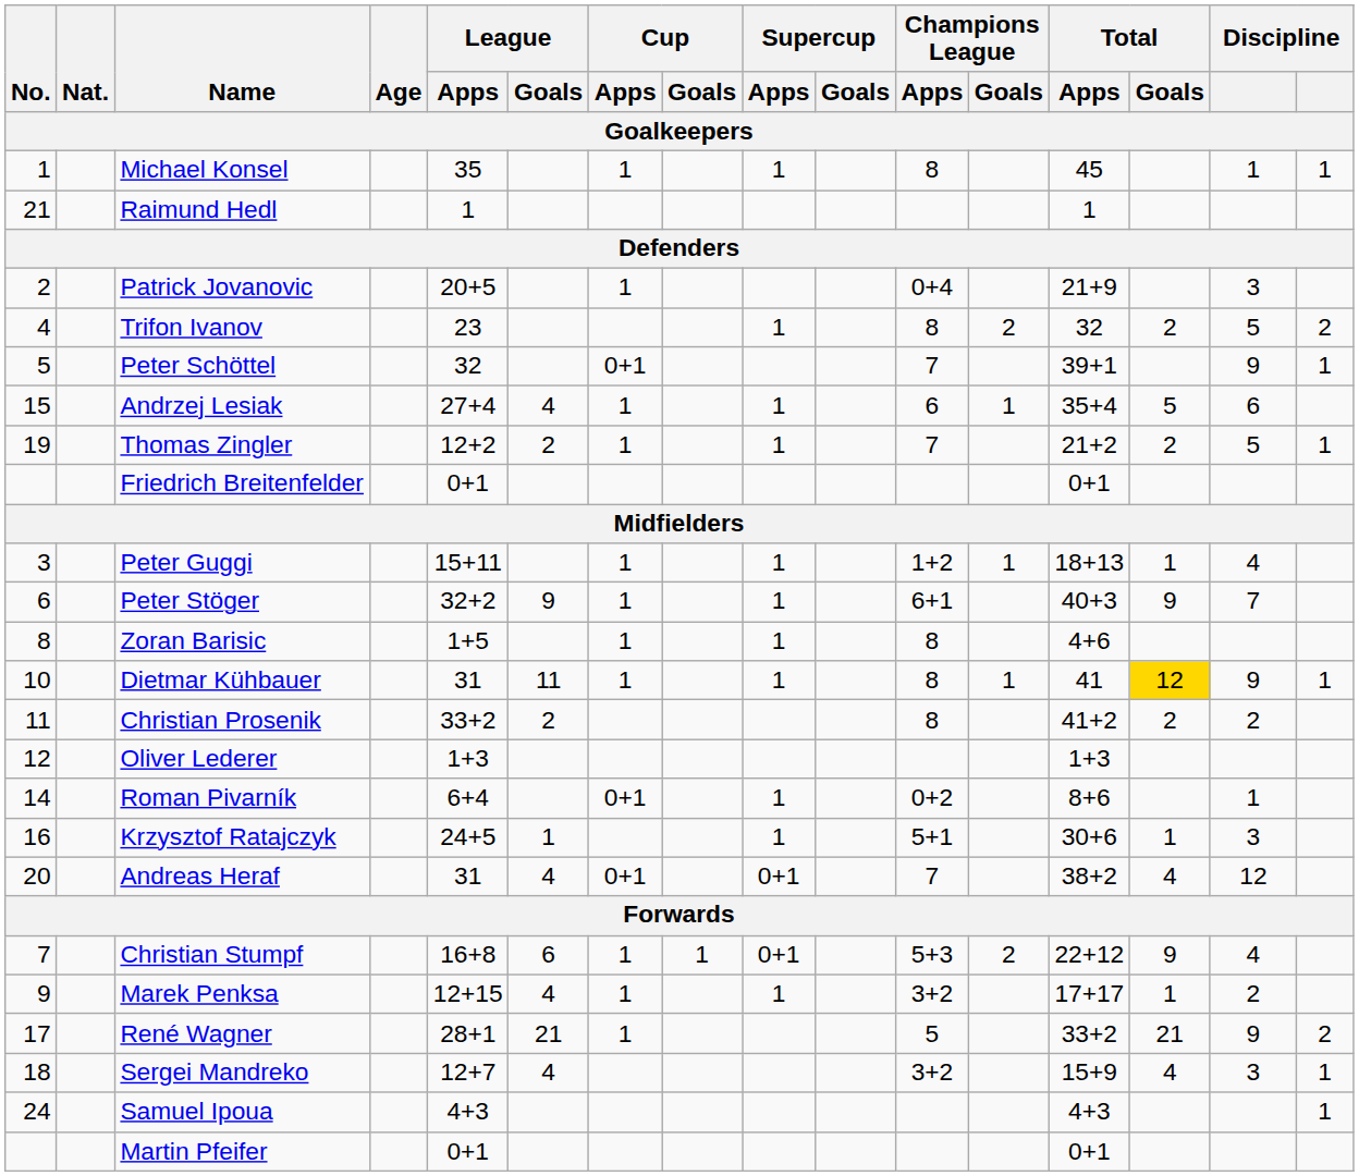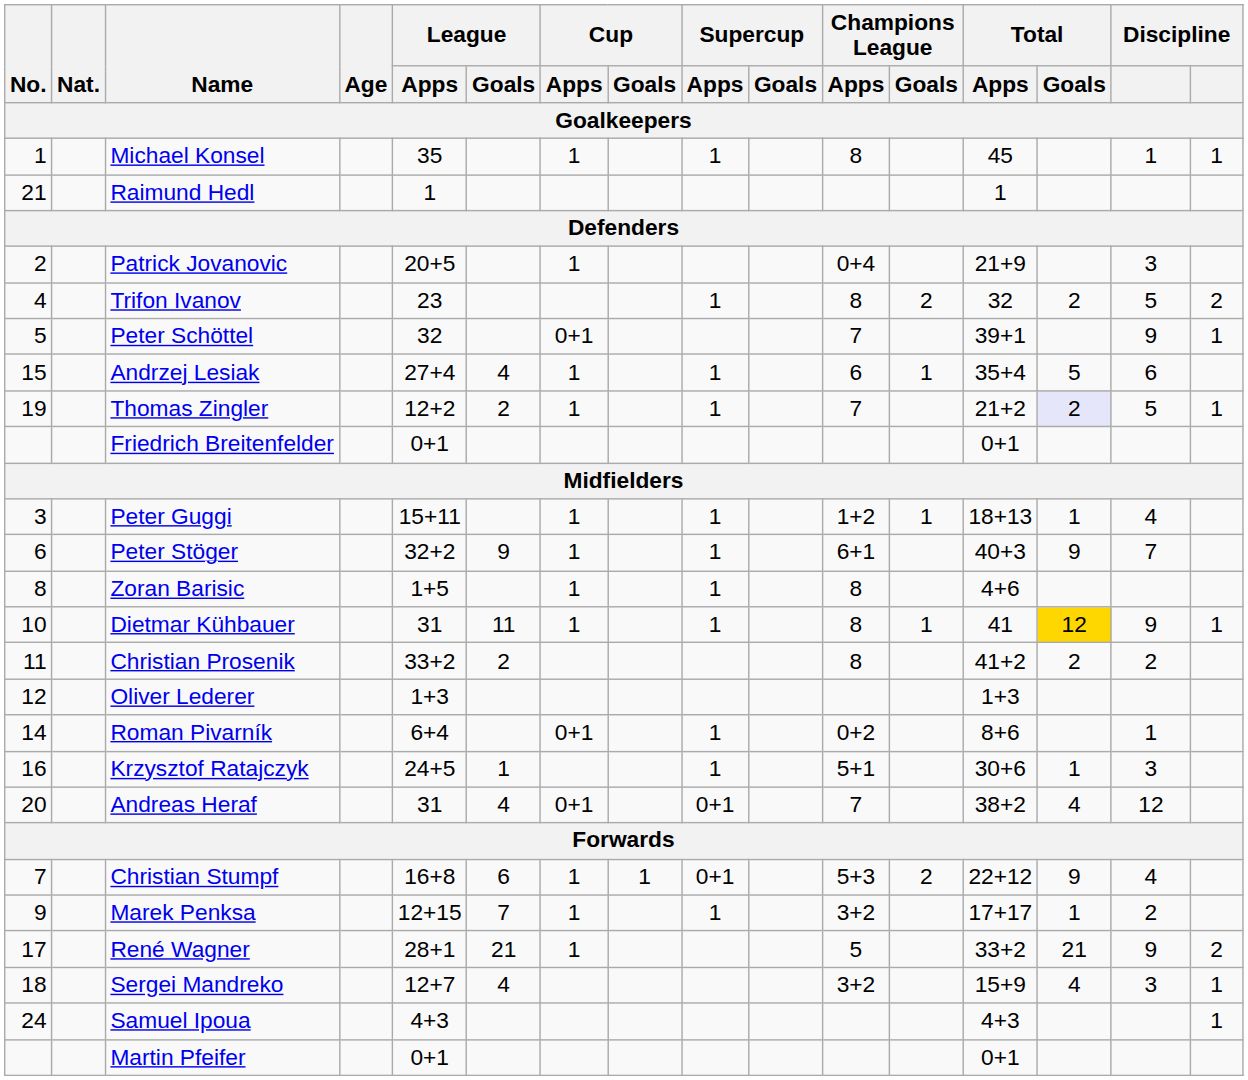Thomas Zingler | Total / Goals: no background -> lavender background
Marek Penksa | League / Goals: 4 -> 7
